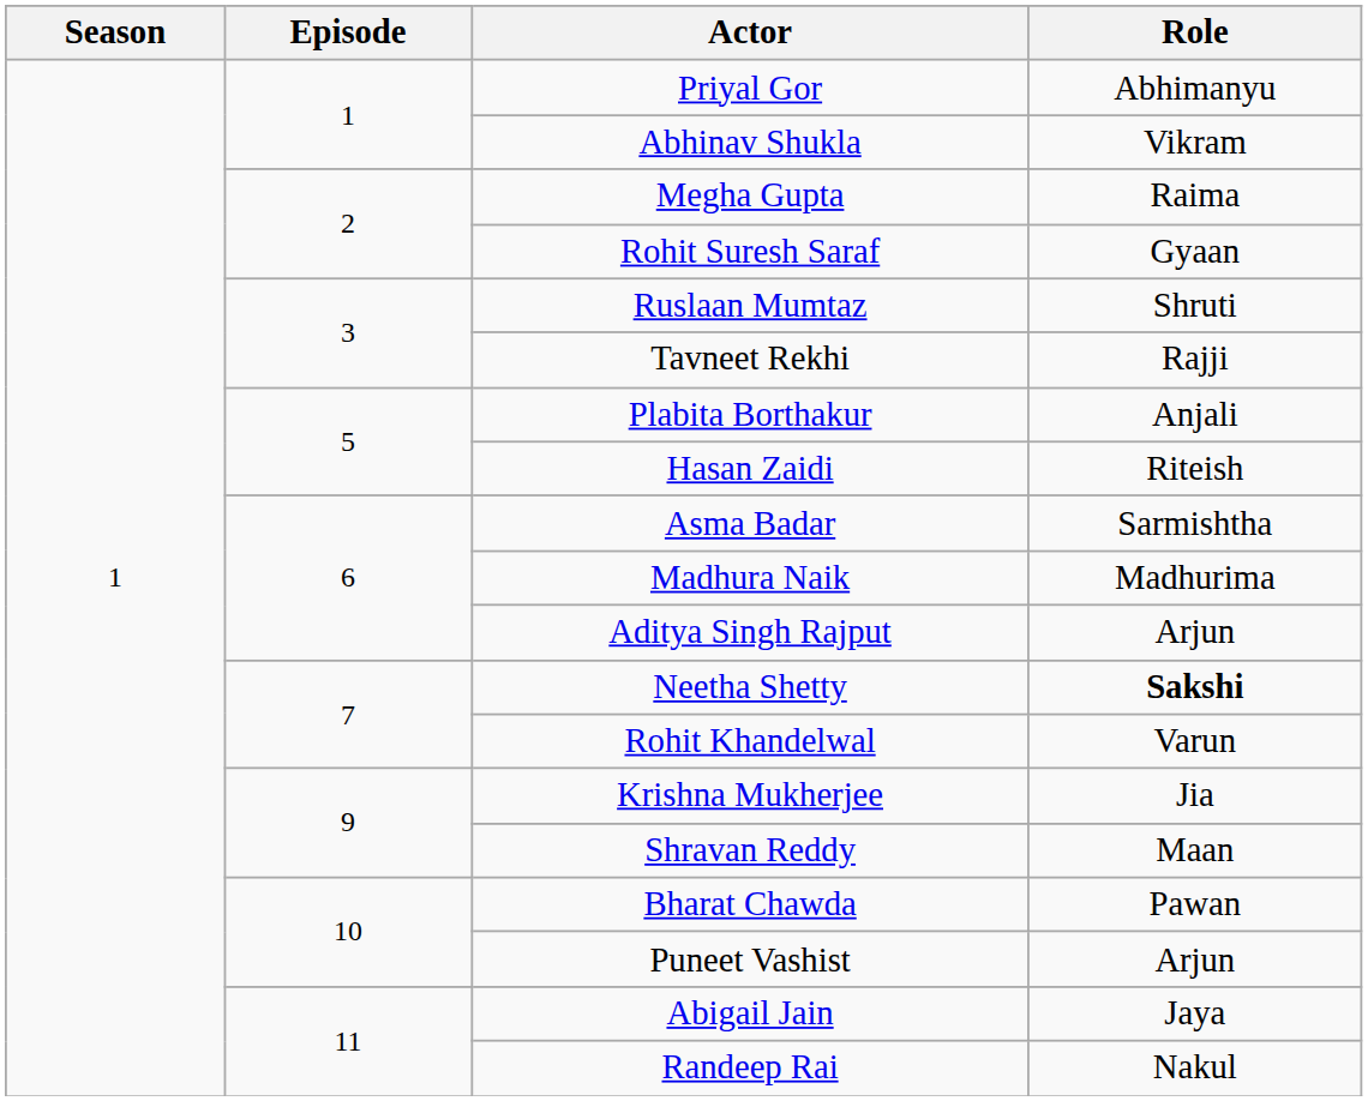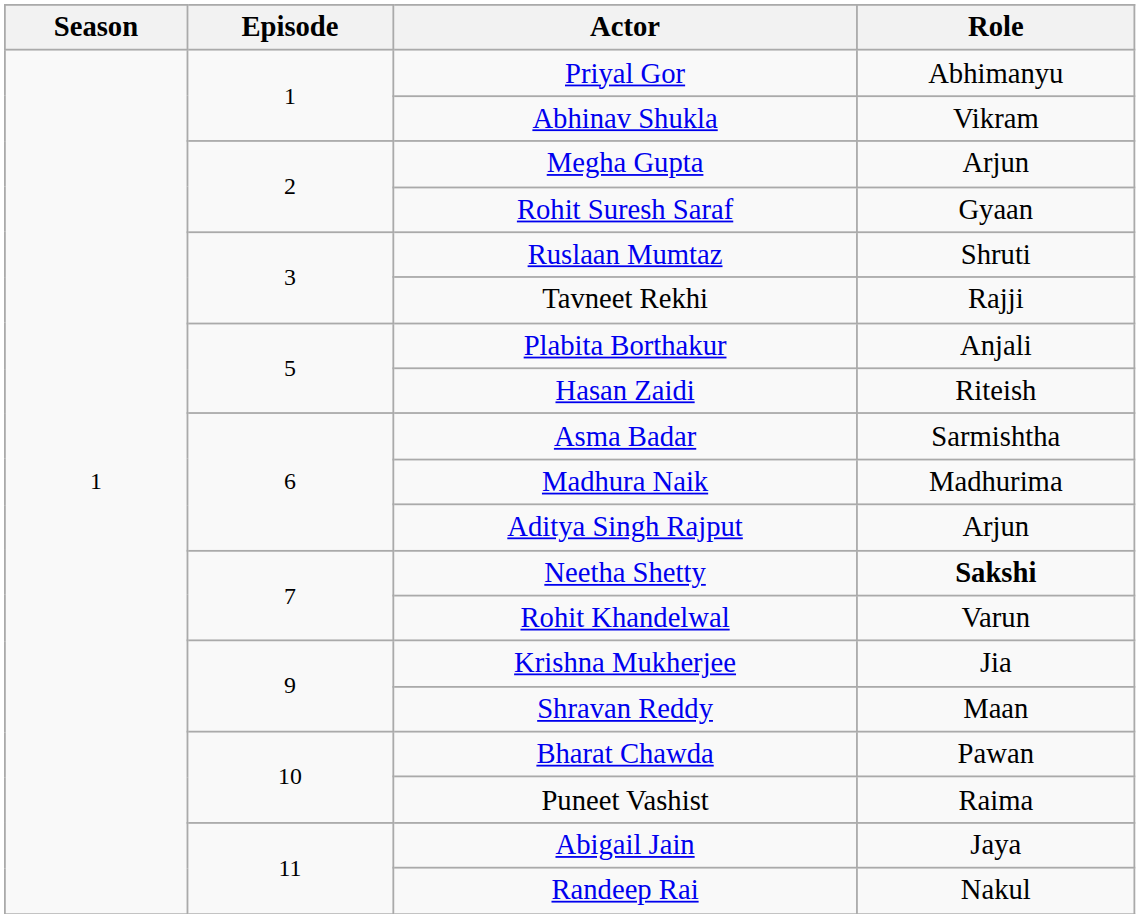Megha Gupta | Role: Raima -> Arjun
Puneet Vashist | Role: Arjun -> Raima
